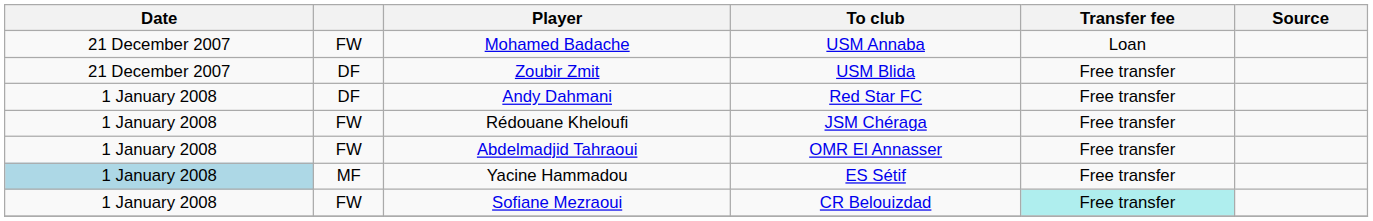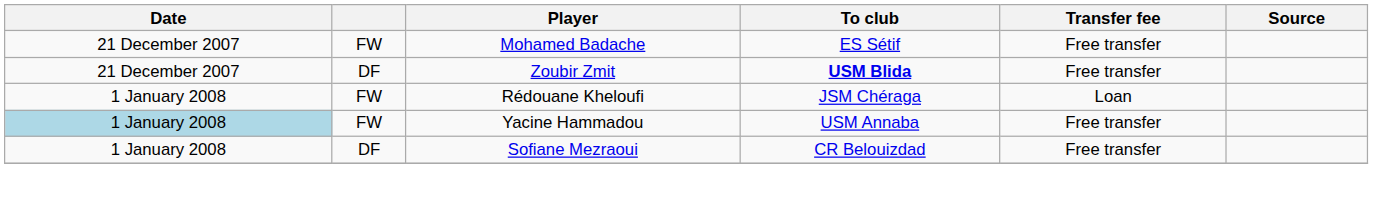Mohamed Badache | To club: USM Annaba -> ES Sétif
Mohamed Badache | Transfer fee: Loan -> Free transfer
Zoubir Zmit | To club: normal -> bold
- row: 1 January 2008 | DF | Andy Dahmani | Red Star FC | Free transfer
Rédouane Kheloufi | Transfer fee: Free transfer -> Loan
- row: 1 January 2008 | FW | Abdelmadjid Tahraoui | OMR El Annasser | Free transfer
Yacine Hammadou | column 2: MF -> FW
Yacine Hammadou | To club: ES Sétif -> USM Annaba
Sofiane Mezraoui | column 2: FW -> DF
Sofiane Mezraoui | Transfer fee: paleturquoise background -> no background
